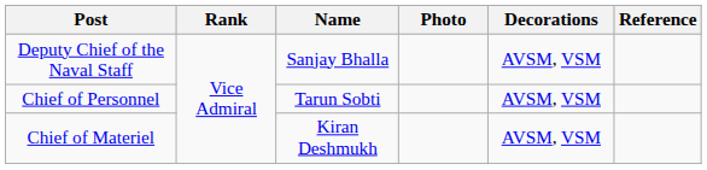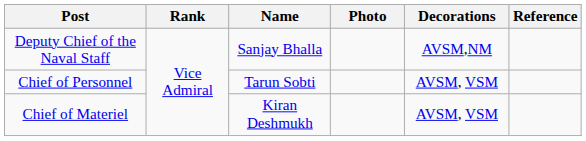Deputy Chief of the Naval Staff | Decorations: AVSM, VSM -> AVSM,NM
